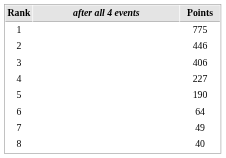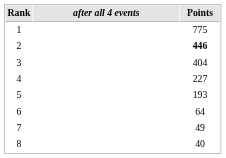2 | Points: normal -> bold
3 | Points: 406 -> 404
5 | Points: 190 -> 193
